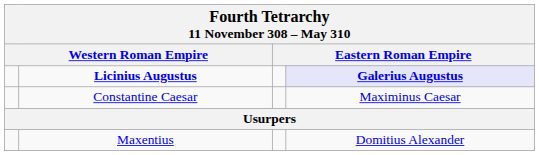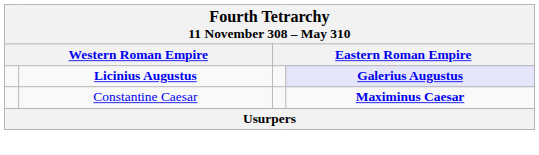Constantine Caesar | column 4: normal -> bold
- row: Maxentius | Domitius Alexander
